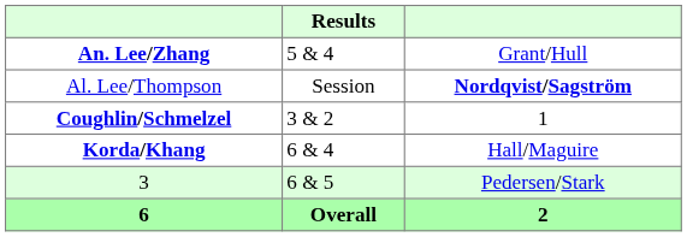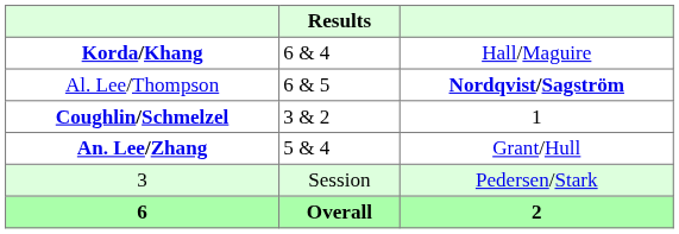rows swapped: Korda/Khang <-> An. Lee/Zhang
Al. Lee/Thompson | Results: Session -> 6 & 5
3 | Results: 6 & 5 -> Session
